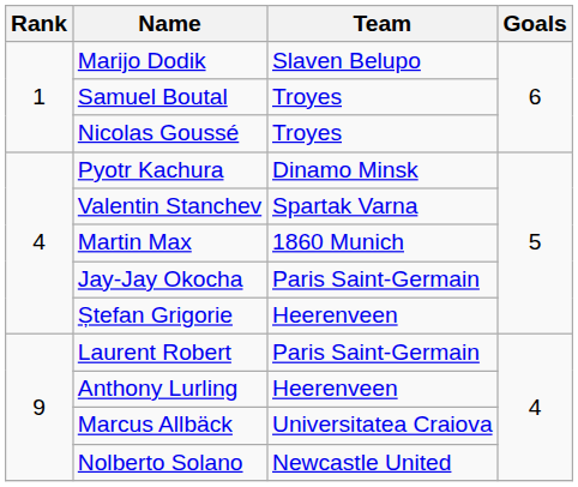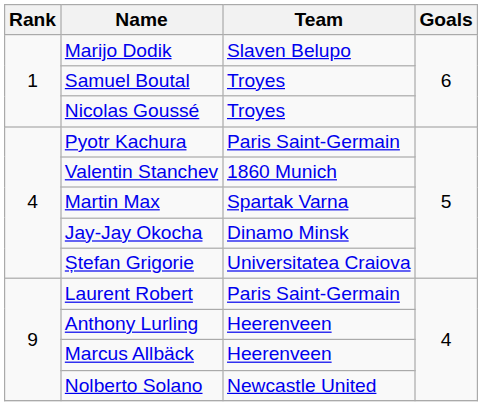Pyotr Kachura | Team: Dinamo Minsk -> Paris Saint-Germain
Valentin Stanchev | Team: Spartak Varna -> 1860 Munich
Martin Max | Team: 1860 Munich -> Spartak Varna
Jay-Jay Okocha | Team: Paris Saint-Germain -> Dinamo Minsk
Ștefan Grigorie | Team: Heerenveen -> Universitatea Craiova
Marcus Allbäck | Team: Universitatea Craiova -> Heerenveen
